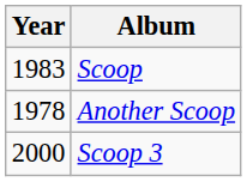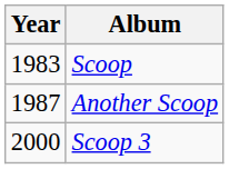Another Scoop | Year: 1978 -> 1987
